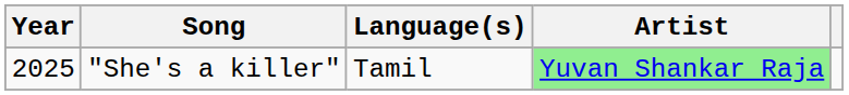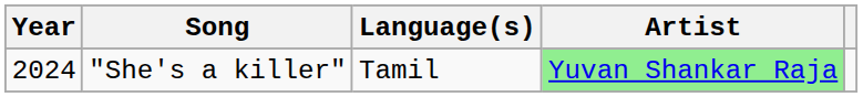"She's a killer" | Year: 2025 -> 2024
